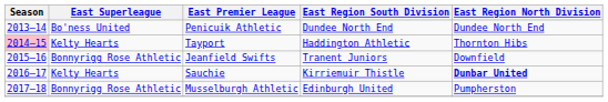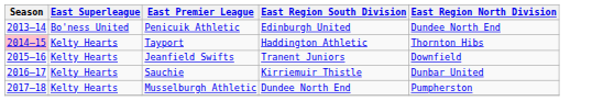Penicuik Athletic | East Region South Division: Dundee North End -> Edinburgh United
Jeanfield Swifts | East Superleague: Bonnyrigg Rose Athletic -> Kelty Hearts
Sauchie | East Region North Division: bold -> normal
Musselburgh Athletic | East Superleague: Bonnyrigg Rose Athletic -> Kelty Hearts
Musselburgh Athletic | East Region South Division: Edinburgh United -> Dundee North End
